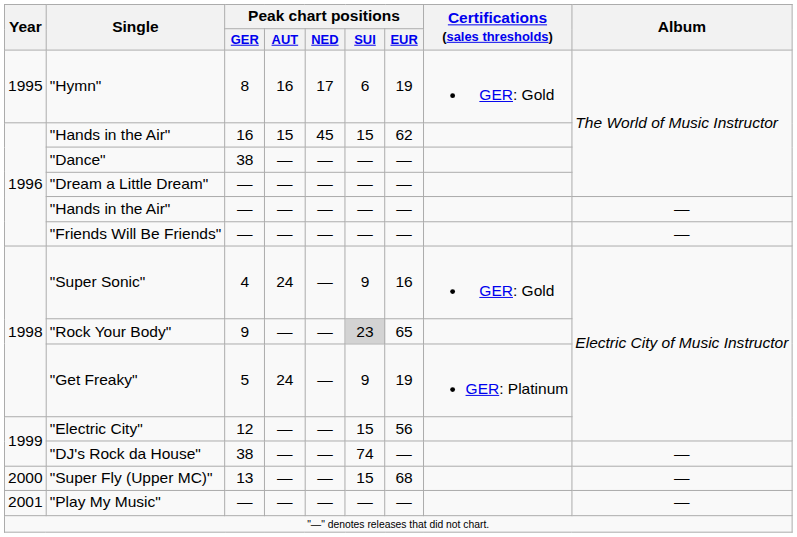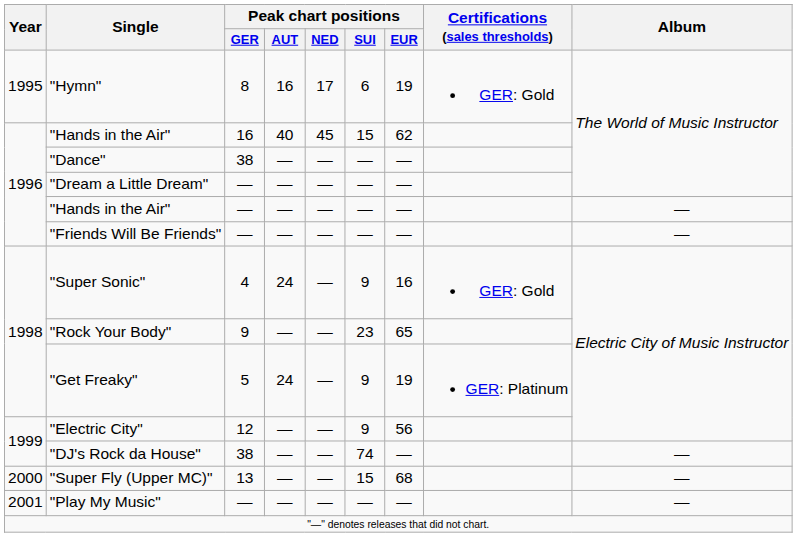"Hands in the Air" / 16 | Peak chart positions / AUT: 15 -> 40
"Rock Your Body" | Peak chart positions / SUI: lightgrey background -> no background
"Electric City" | Peak chart positions / SUI: 15 -> 9
